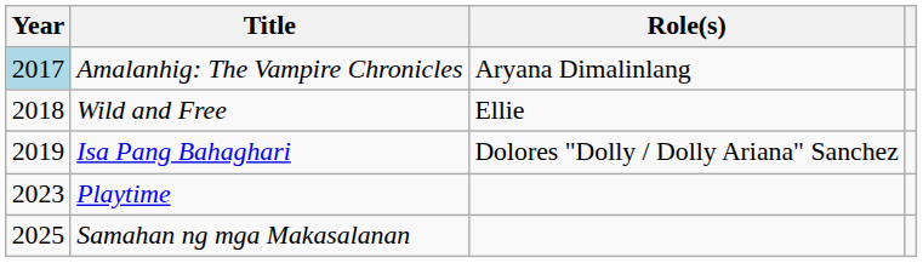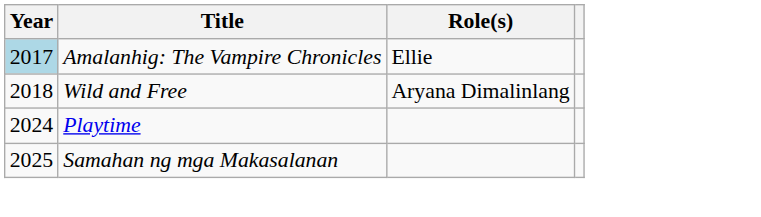Amalanhig: The Vampire Chronicles | Role(s): Aryana Dimalinlang -> Ellie
Wild and Free | Role(s): Ellie -> Aryana Dimalinlang
- row: 2019 | Isa Pang Bahaghari | Dolores "Dolly / Dolly Ariana" Sanchez
Playtime | Year: 2023 -> 2024
